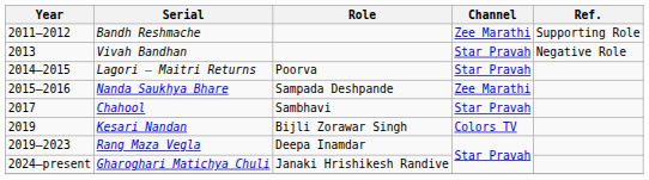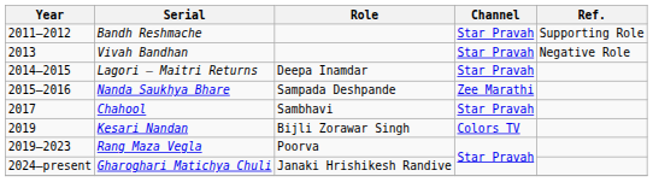Bandh Reshmache | Channel: Zee Marathi -> Star Pravah
Lagori – Maitri Returns | Role: Poorva -> Deepa Inamdar
Rang Maza Vegla | Role: Deepa Inamdar -> Poorva
